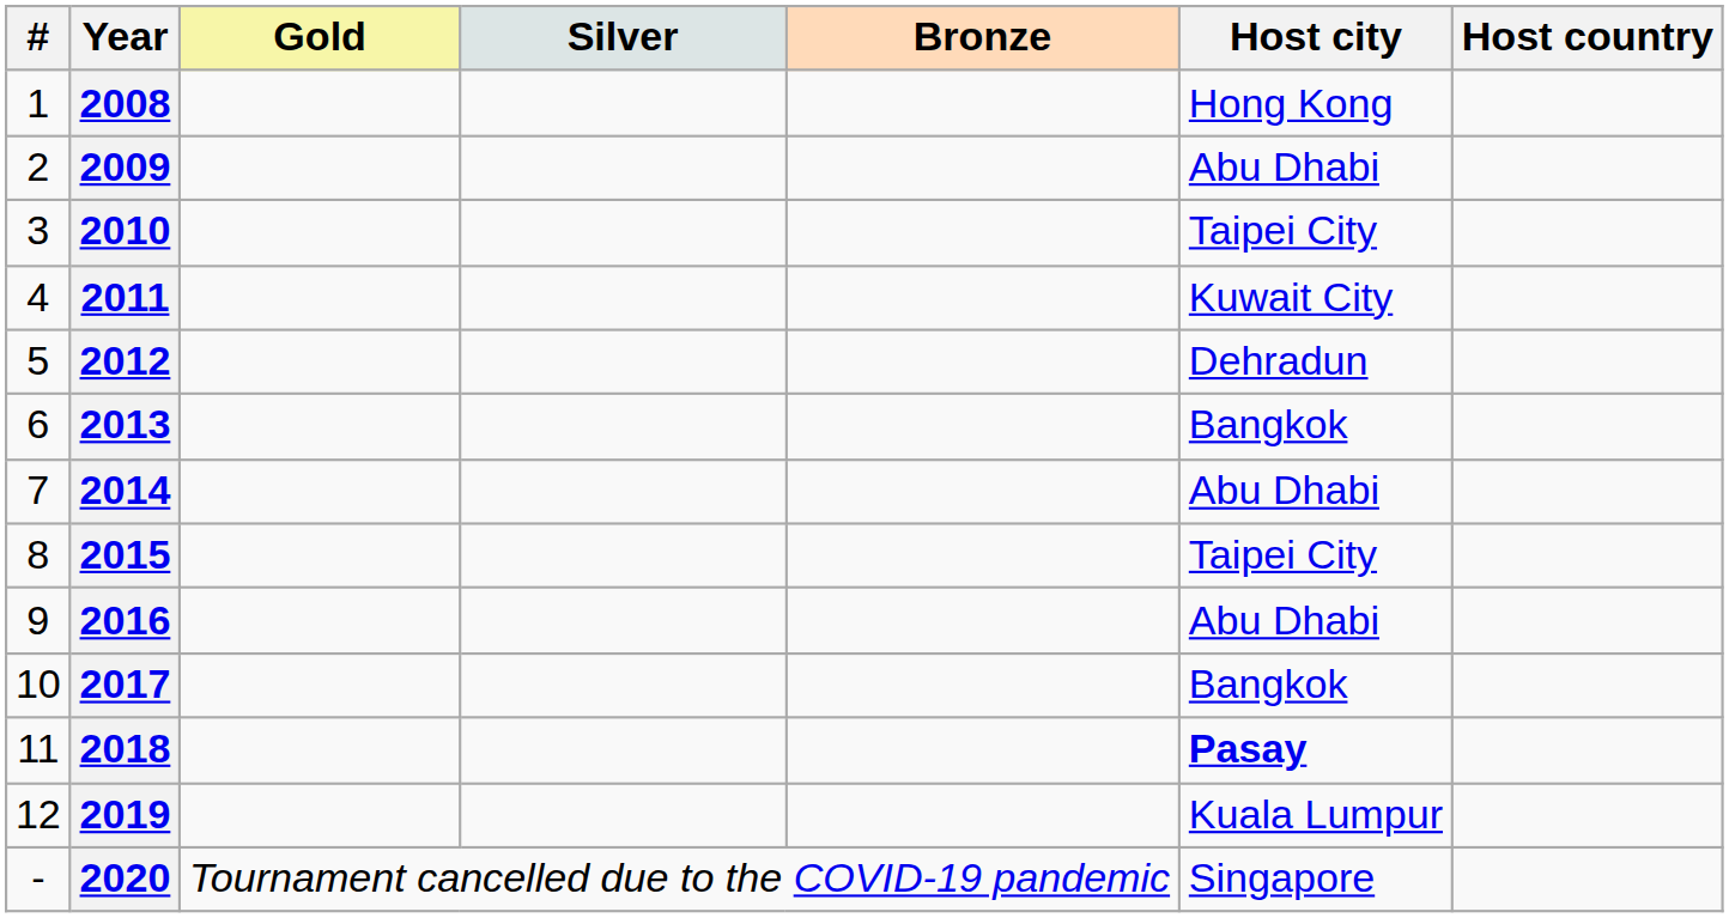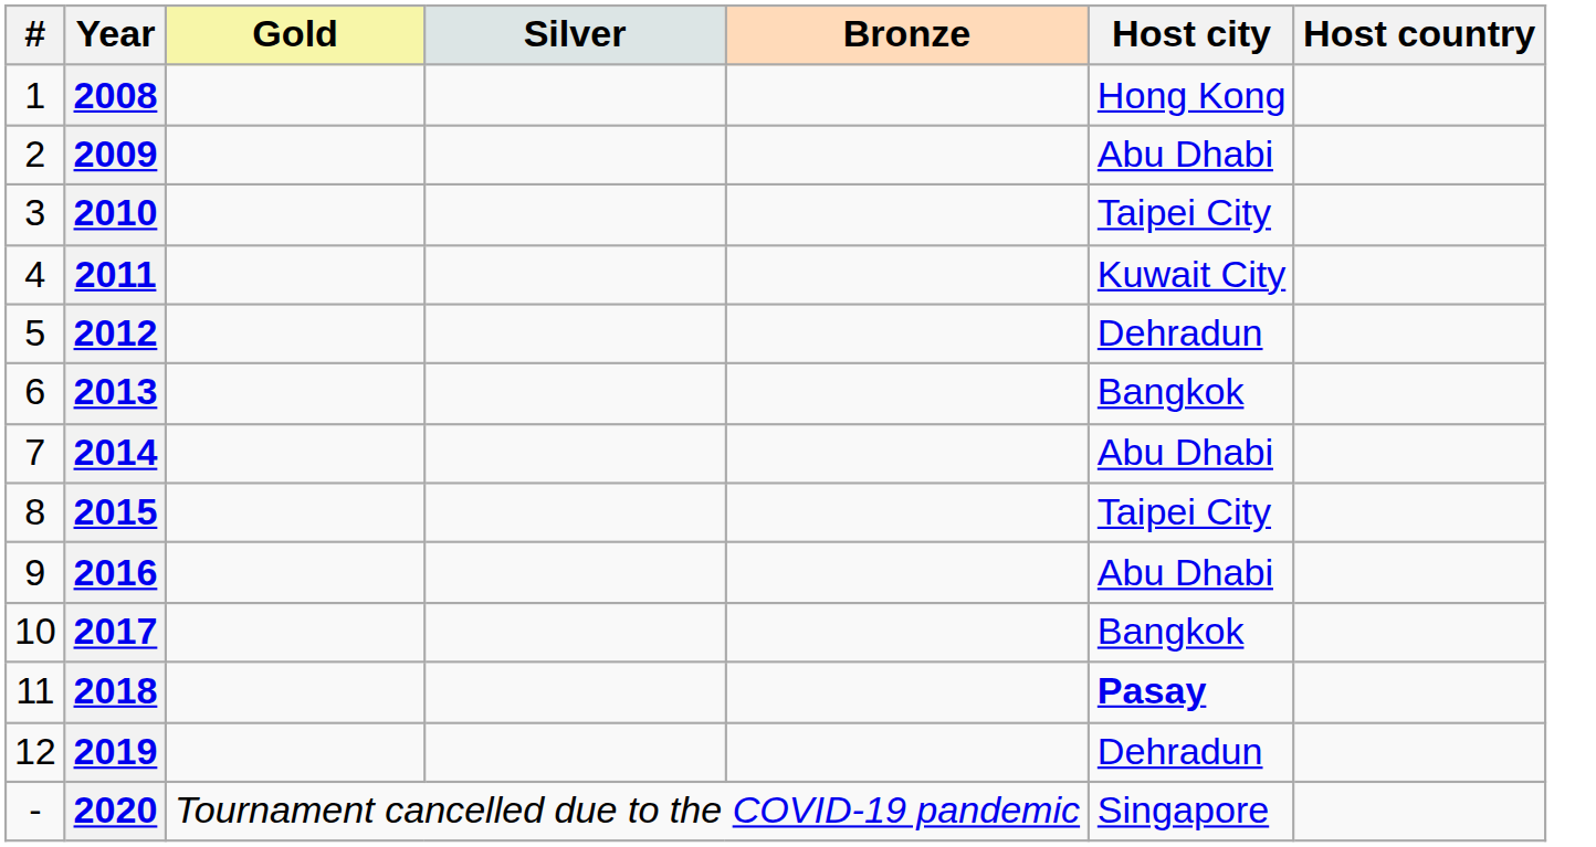2019 | Host city: Kuala Lumpur -> Dehradun
